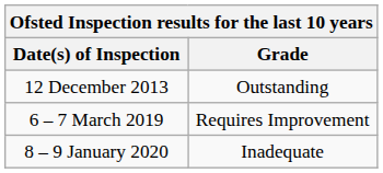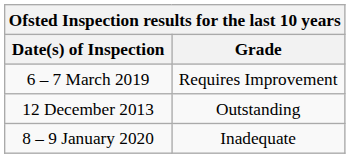rows swapped: 12 December 2013 <-> 6 – 7 March 2019
